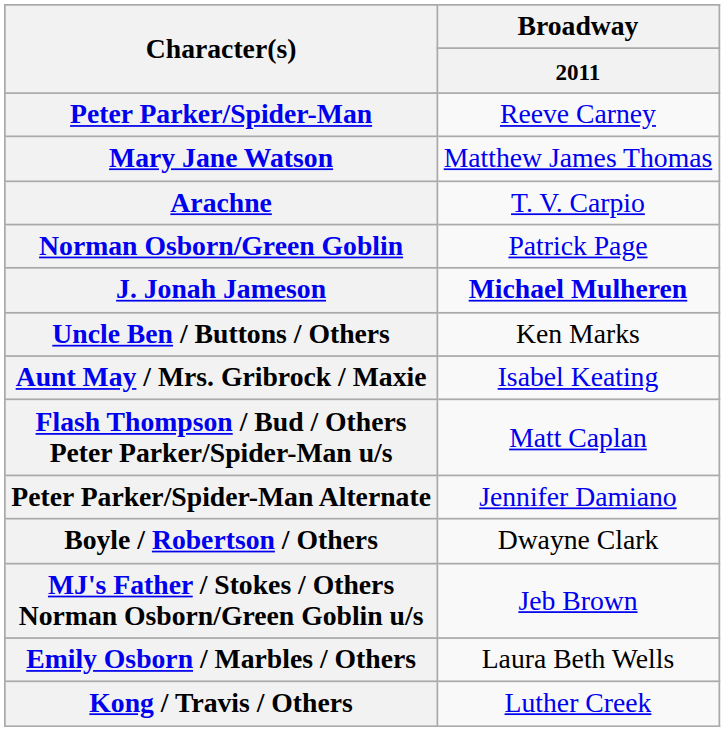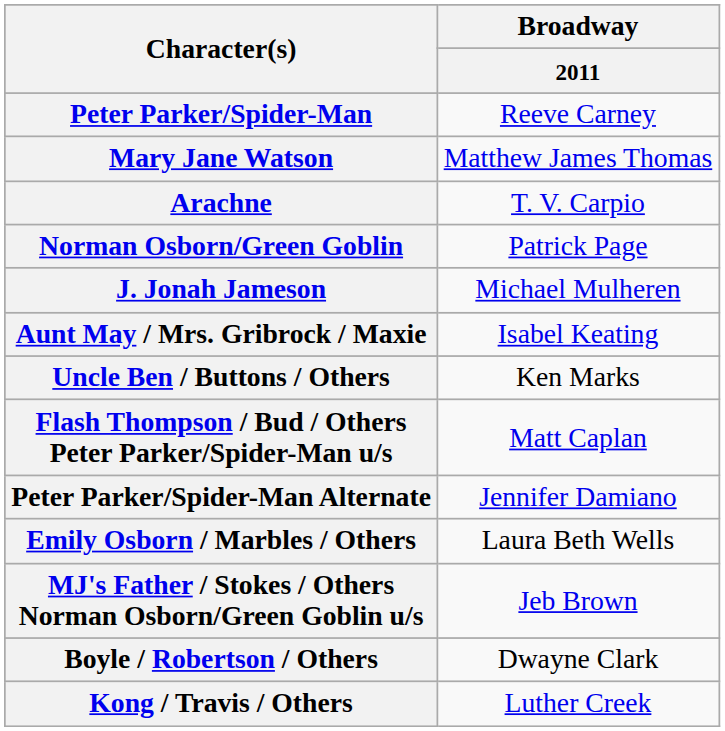J. Jonah Jameson | Broadway / 2011: bold -> normal
rows swapped: Uncle Ben / Buttons / Others <-> Aunt May / Mrs. Gribrock / Maxie
rows swapped: Emily Osborn / Marbles / Others <-> Boyle / Robertson / Others
